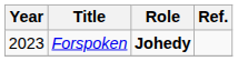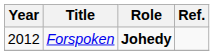Forspoken | Year: 2023 -> 2012
